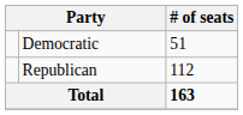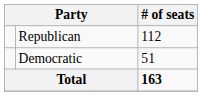rows swapped: Republican <-> Democratic
